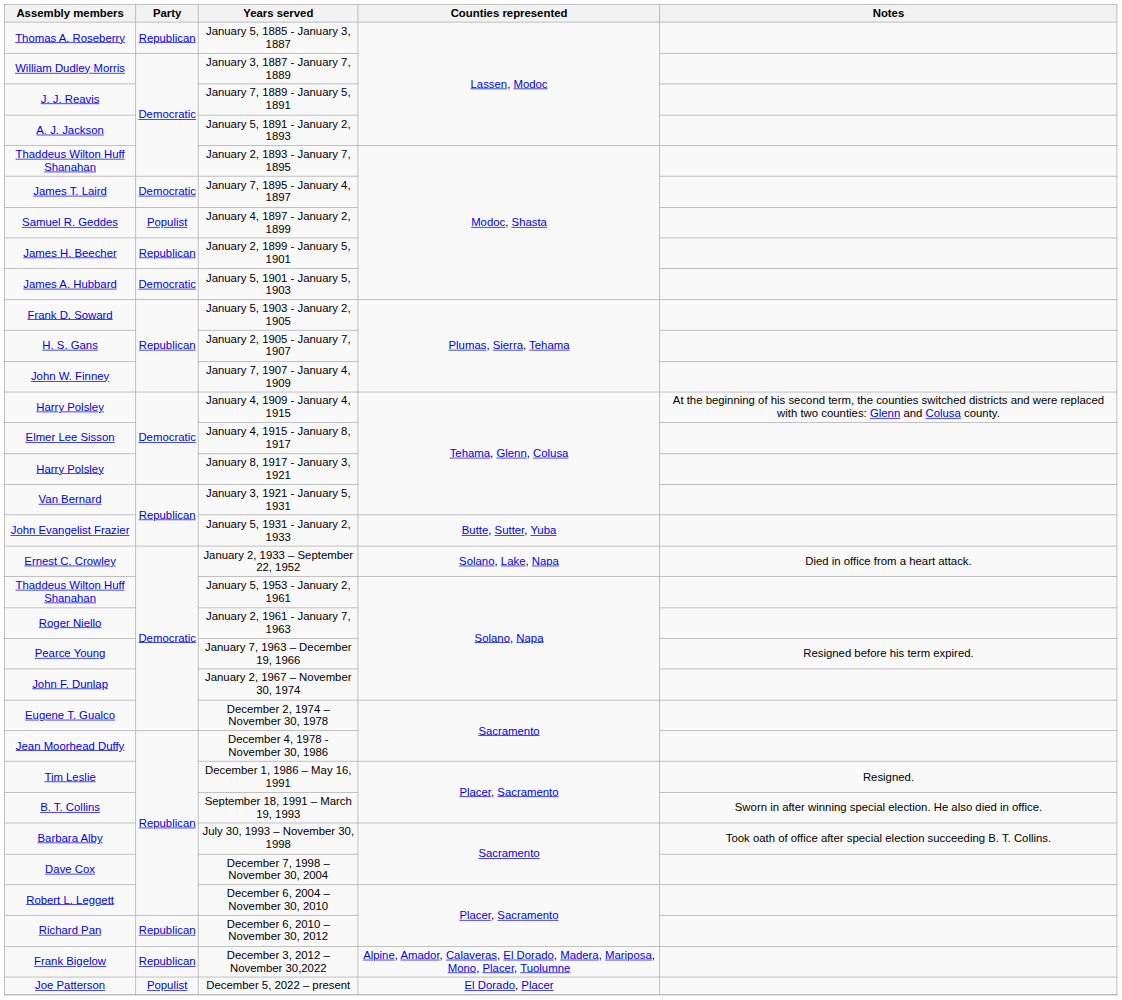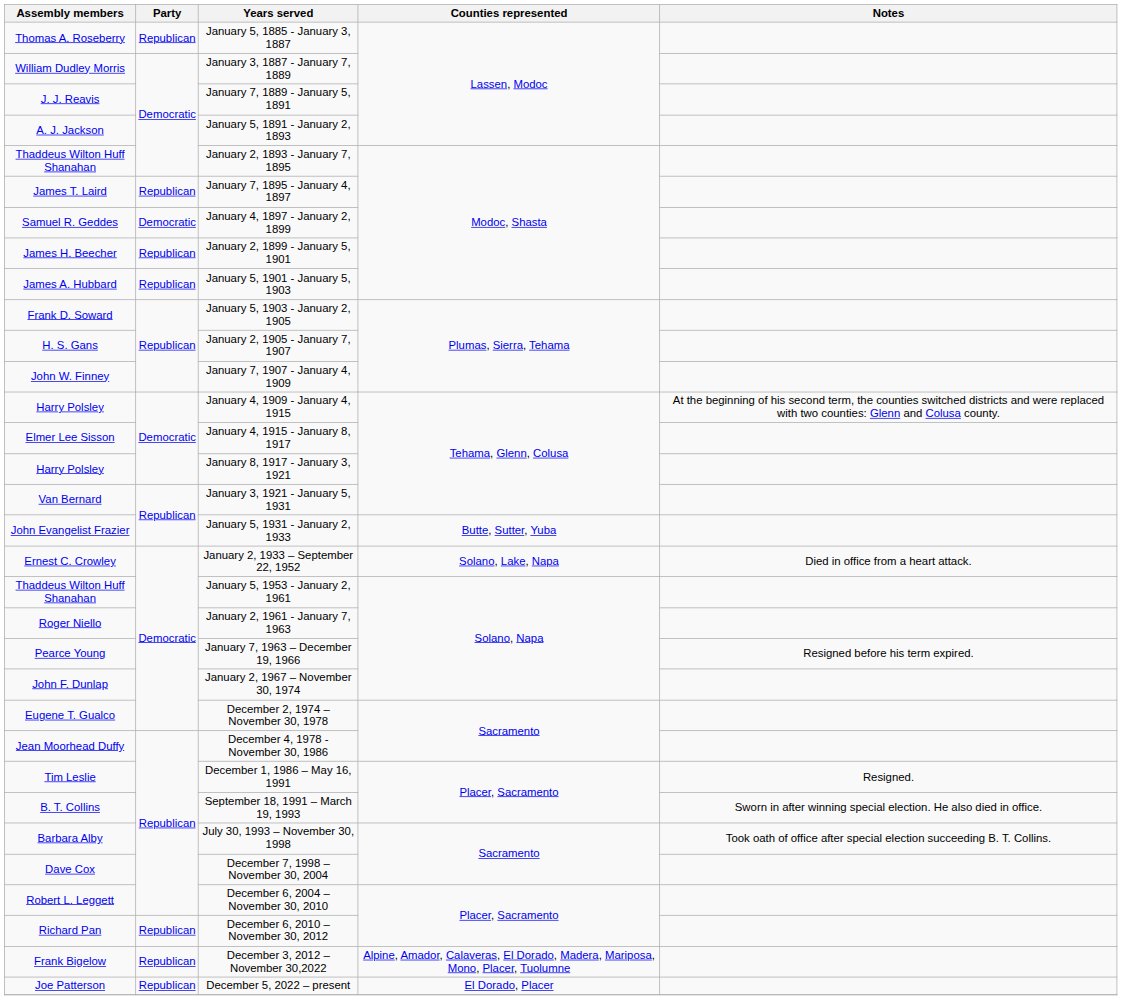January 7, 1895 - January 4, 1897 | Party: Democratic -> Republican
January 4, 1897 - January 2, 1899 | Party: Populist -> Democratic
January 5, 1901 - January 5, 1903 | Party: Democratic -> Republican
December 5, 2022 – present | Party: Populist -> Republican
